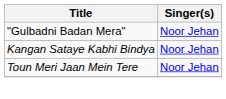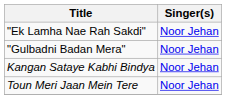+ row: "Ek Lamha Nae Rah Sakdi" | Noor Jehan
